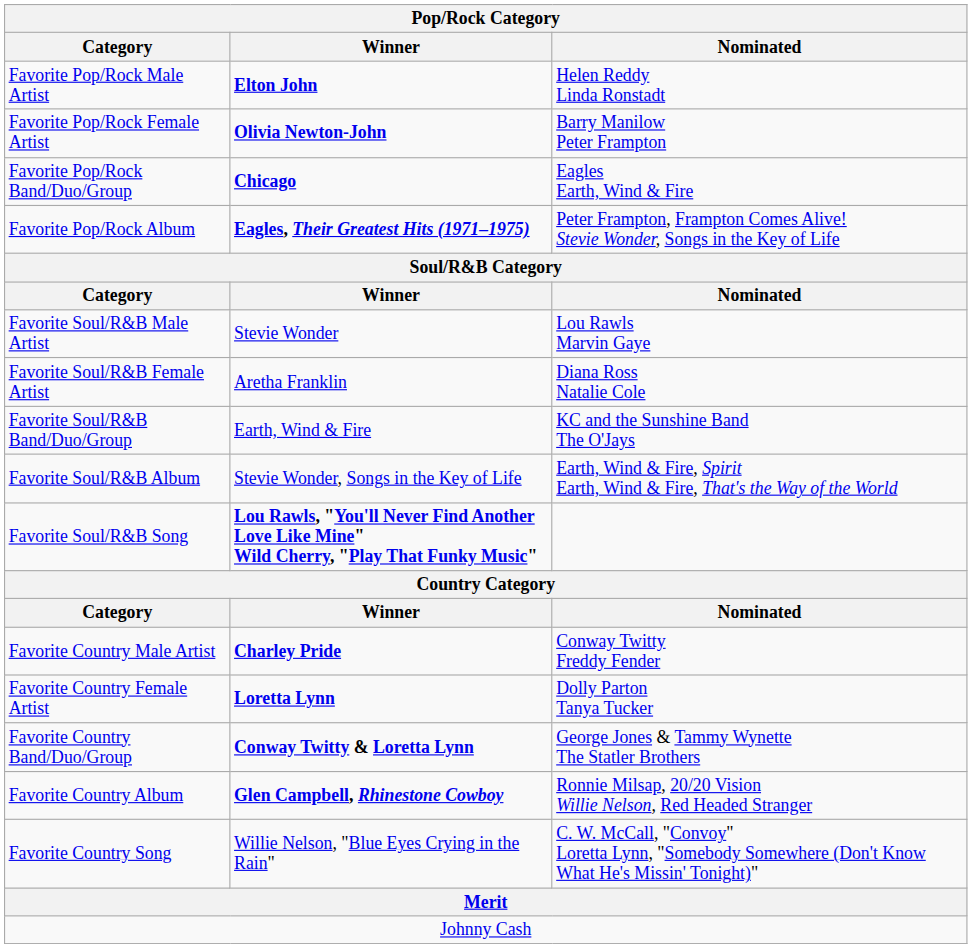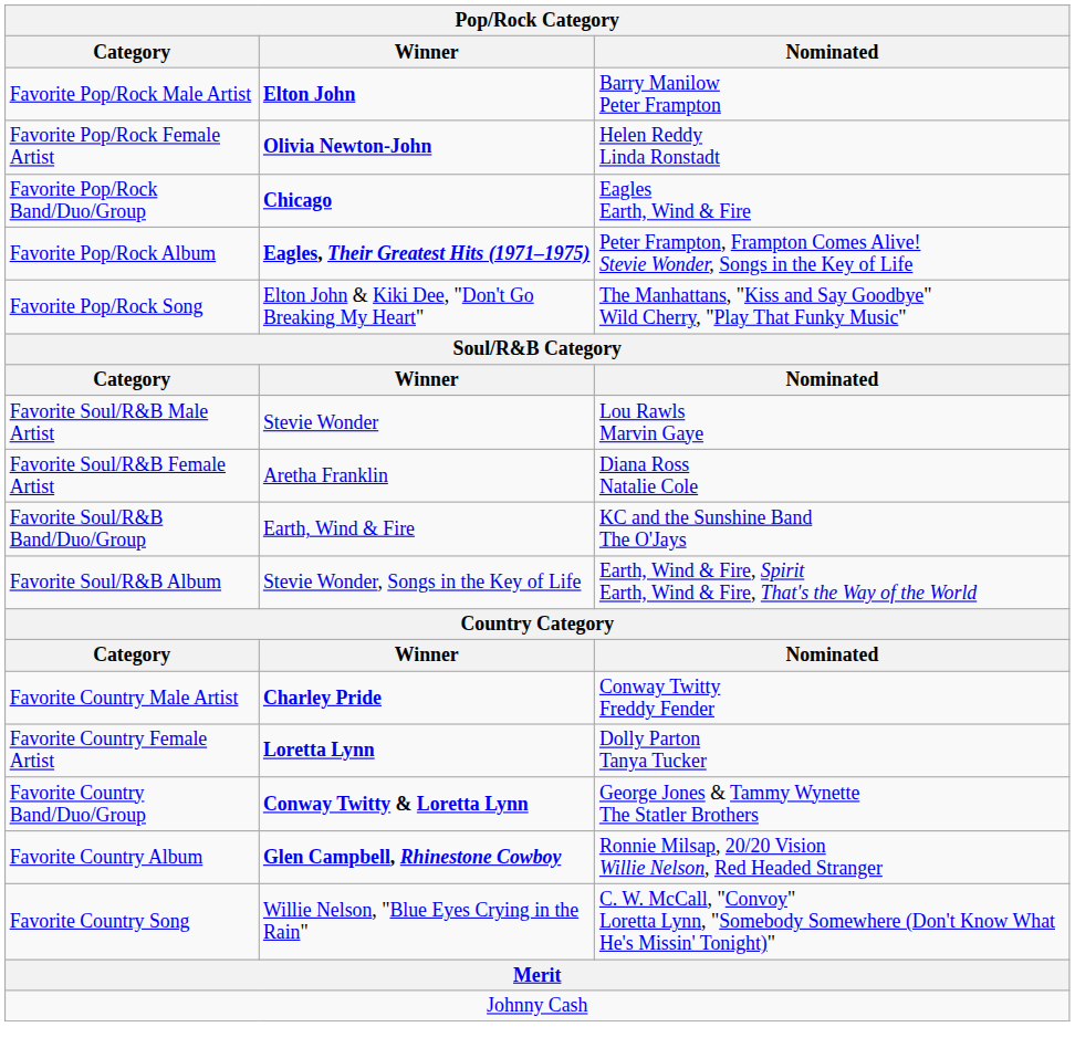Favorite Pop/Rock Male Artist | Nominated: Helen Reddy Linda Ronstadt -> Barry Manilow Peter Frampton
Favorite Pop/Rock Female Artist | Nominated: Barry Manilow Peter Frampton -> Helen Reddy Linda Ronstadt
+ row: Favorite Pop/Rock Song | Elton John & Kiki Dee, "Don't Go Breaking My Heart" | The Manhattans, "Kiss and Say Goodbye" Wild Cherry, "Play That Funky Music"
- row: Favorite Soul/R&B Song | Lou Rawls, "You'll Never Find Another Love Like Mine" Wild Cherry, "Play That Funky Music"
